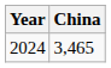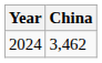2024 | China: 3,465 -> 3,462
